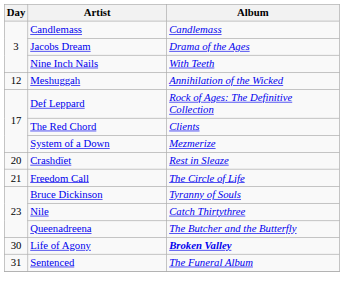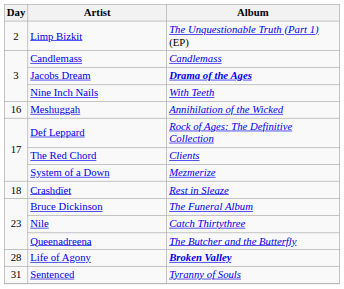+ row: 2 | Limp Bizkit | The Unquestionable Truth (Part 1) (EP)
Jacobs Dream | Album: normal -> bold
Meshuggah | Day: 12 -> 16
Crashdïet | Day: 20 -> 18
- row: 21 | Freedom Call | The Circle of Life
Bruce Dickinson | Album: Tyranny of Souls -> The Funeral Album
Life of Agony | Day: 30 -> 28
Sentenced | Album: The Funeral Album -> Tyranny of Souls
